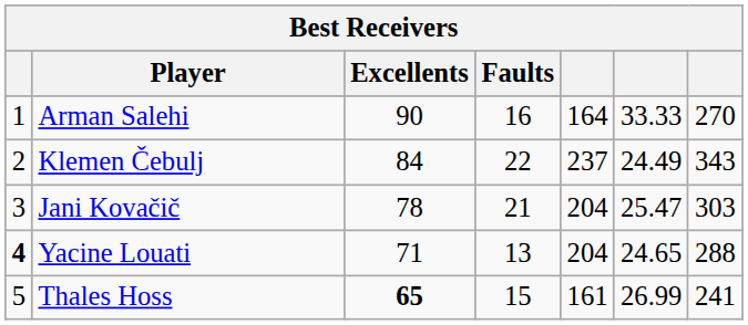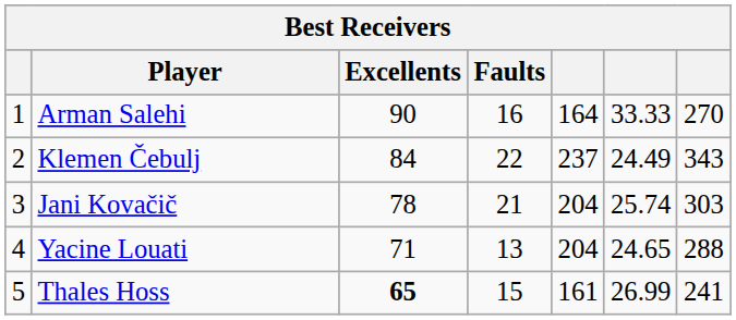Jani Kovačič | column 6: 25.47 -> 25.74
Yacine Louati | column 1: bold -> normal
